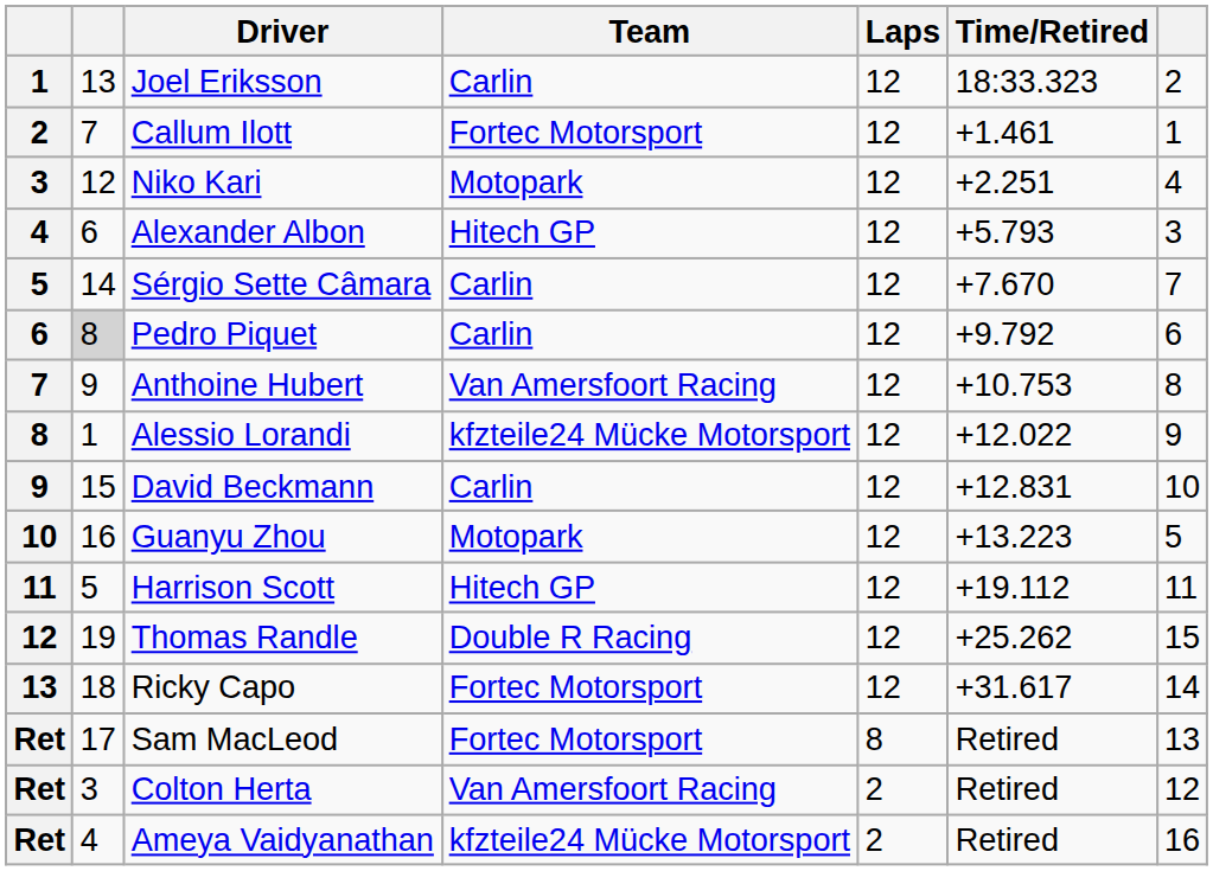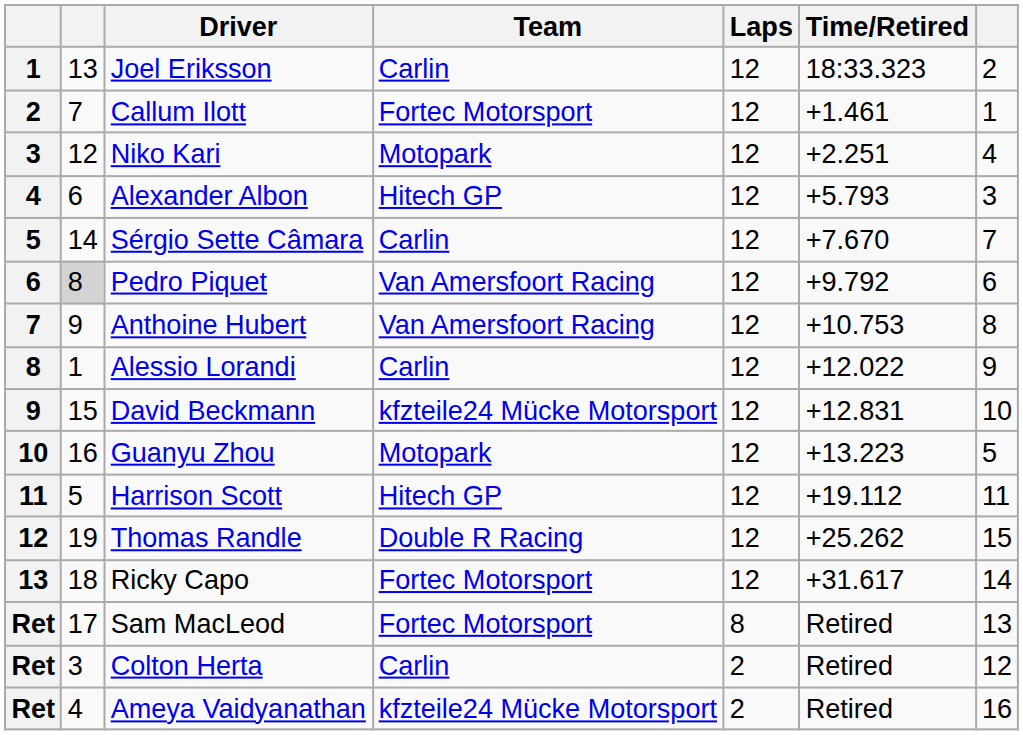Pedro Piquet | Team: Carlin -> Van Amersfoort Racing
Alessio Lorandi | Team: kfzteile24 Mücke Motorsport -> Carlin
David Beckmann | Team: Carlin -> kfzteile24 Mücke Motorsport
Colton Herta | Team: Van Amersfoort Racing -> Carlin
